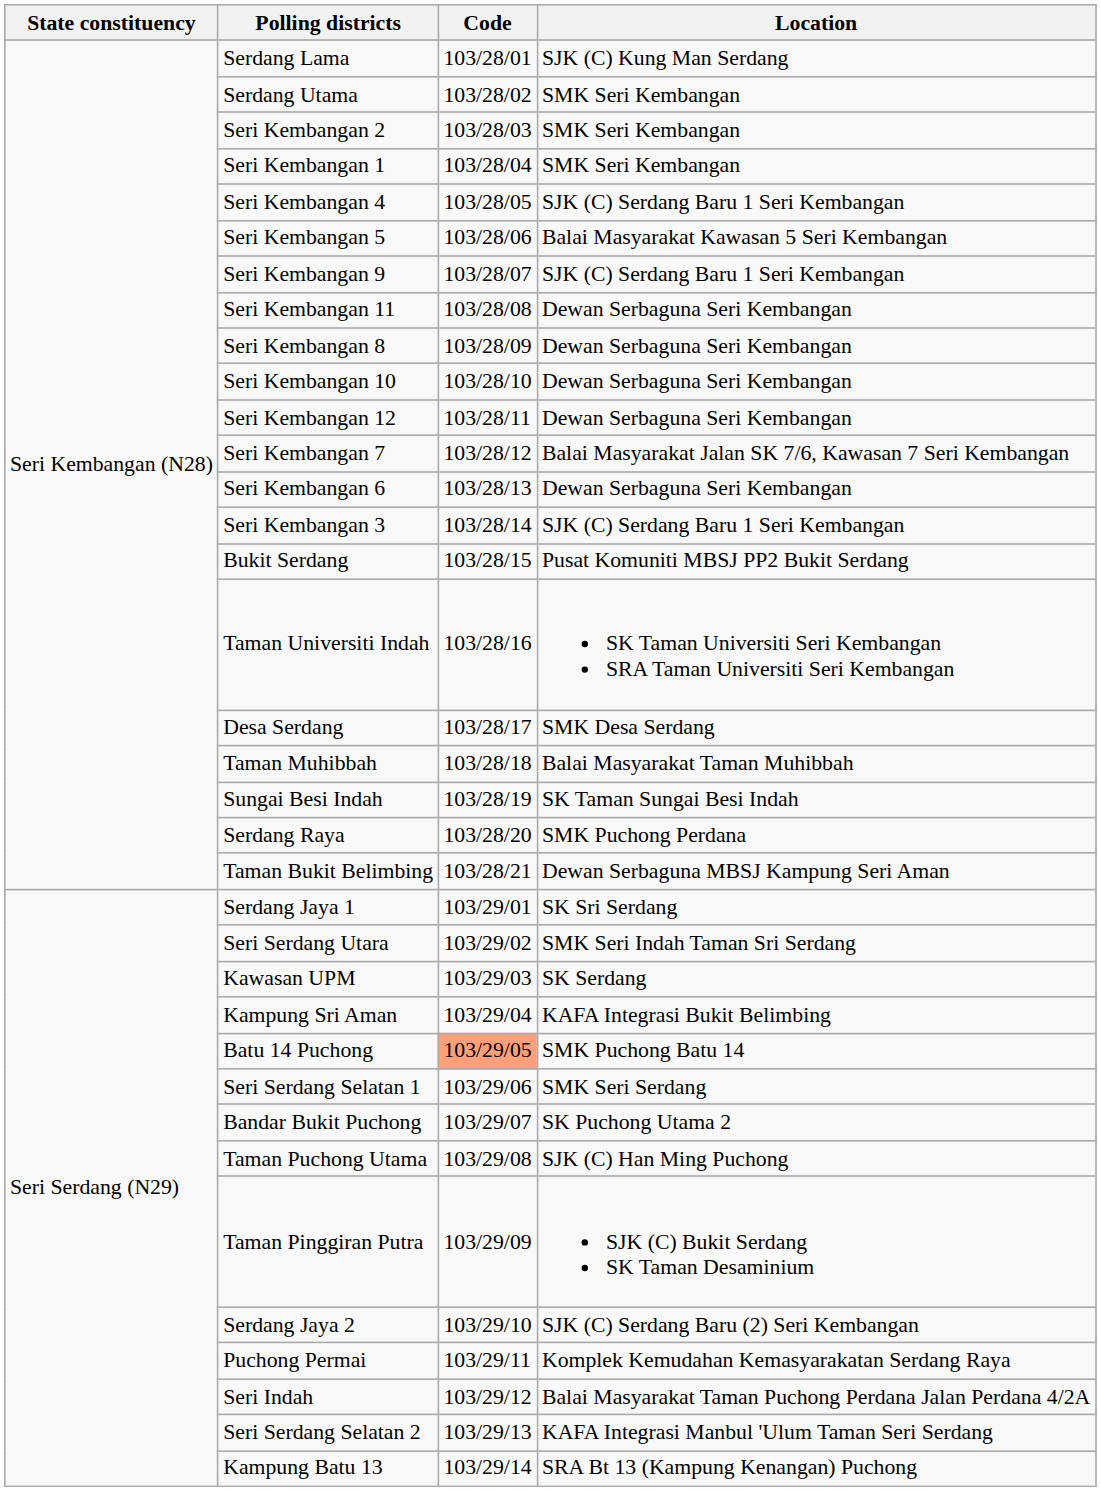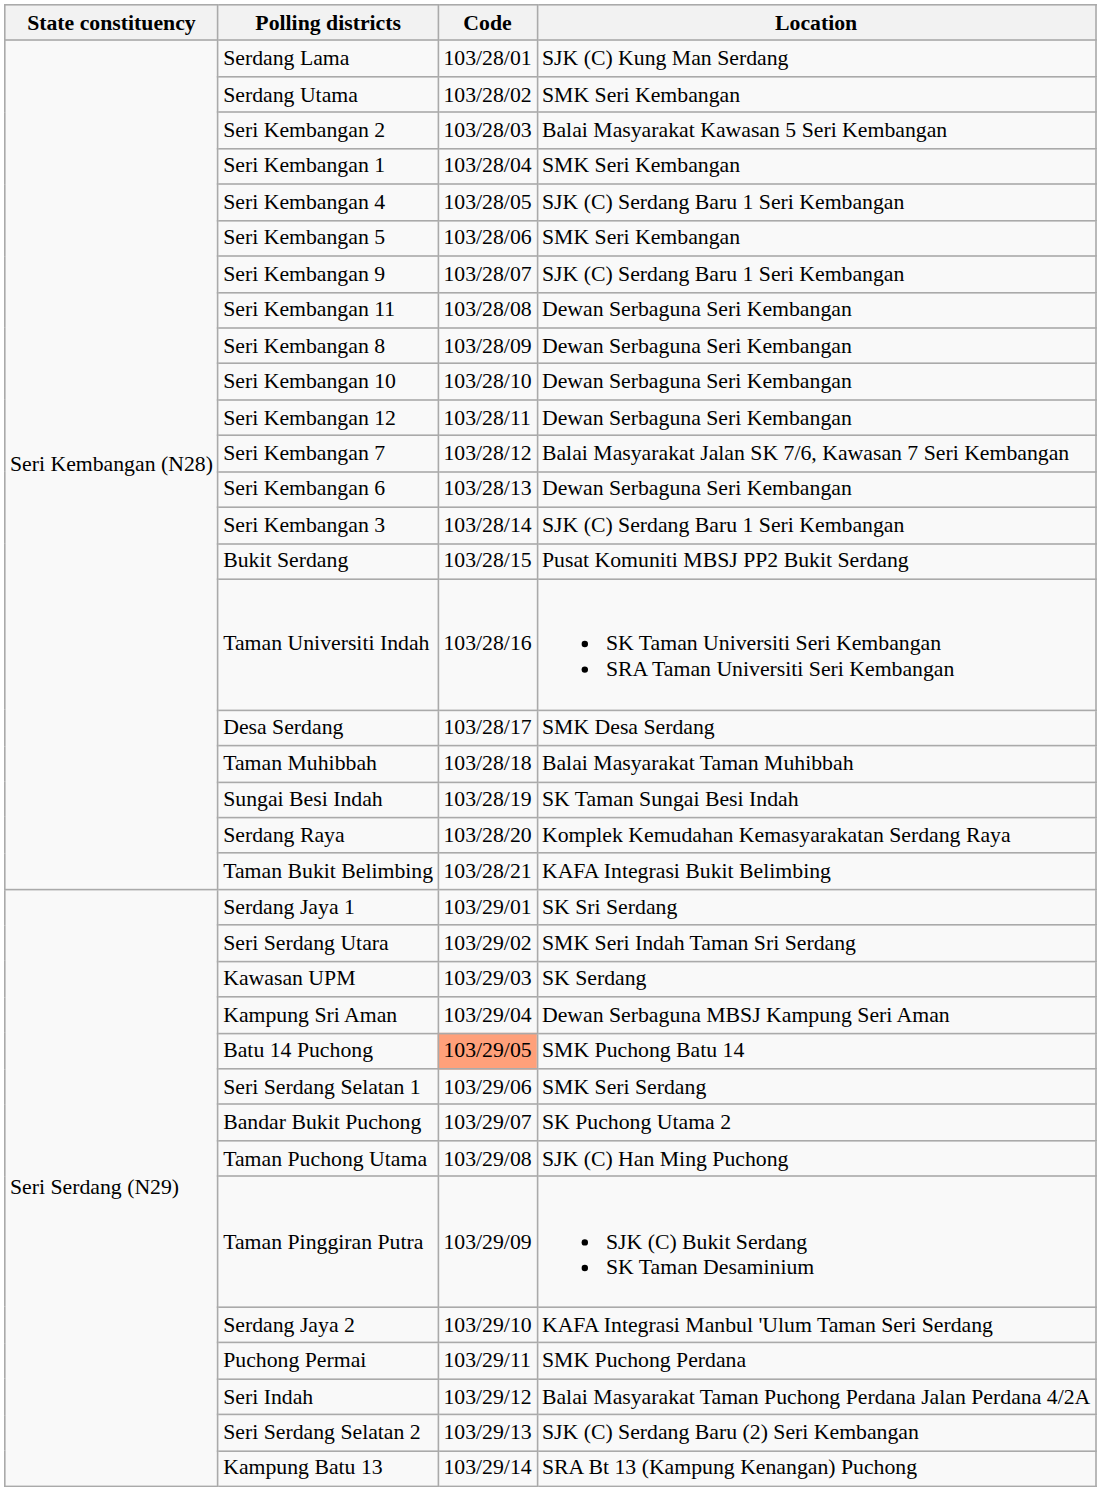Seri Kembangan 2 | Location: SMK Seri Kembangan -> Balai Masyarakat Kawasan 5 Seri Kembangan
Seri Kembangan 5 | Location: Balai Masyarakat Kawasan 5 Seri Kembangan -> SMK Seri Kembangan
Serdang Raya | Location: SMK Puchong Perdana -> Komplek Kemudahan Kemasyarakatan Serdang Raya
Taman Bukit Belimbing | Location: Dewan Serbaguna MBSJ Kampung Seri Aman -> KAFA Integrasi Bukit Belimbing
Kampung Sri Aman | Location: KAFA Integrasi Bukit Belimbing -> Dewan Serbaguna MBSJ Kampung Seri Aman
Serdang Jaya 2 | Location: SJK (C) Serdang Baru (2) Seri Kembangan -> KAFA Integrasi Manbul 'Ulum Taman Seri Serdang
Puchong Permai | Location: Komplek Kemudahan Kemasyarakatan Serdang Raya -> SMK Puchong Perdana
Seri Serdang Selatan 2 | Location: KAFA Integrasi Manbul 'Ulum Taman Seri Serdang -> SJK (C) Serdang Baru (2) Seri Kembangan
